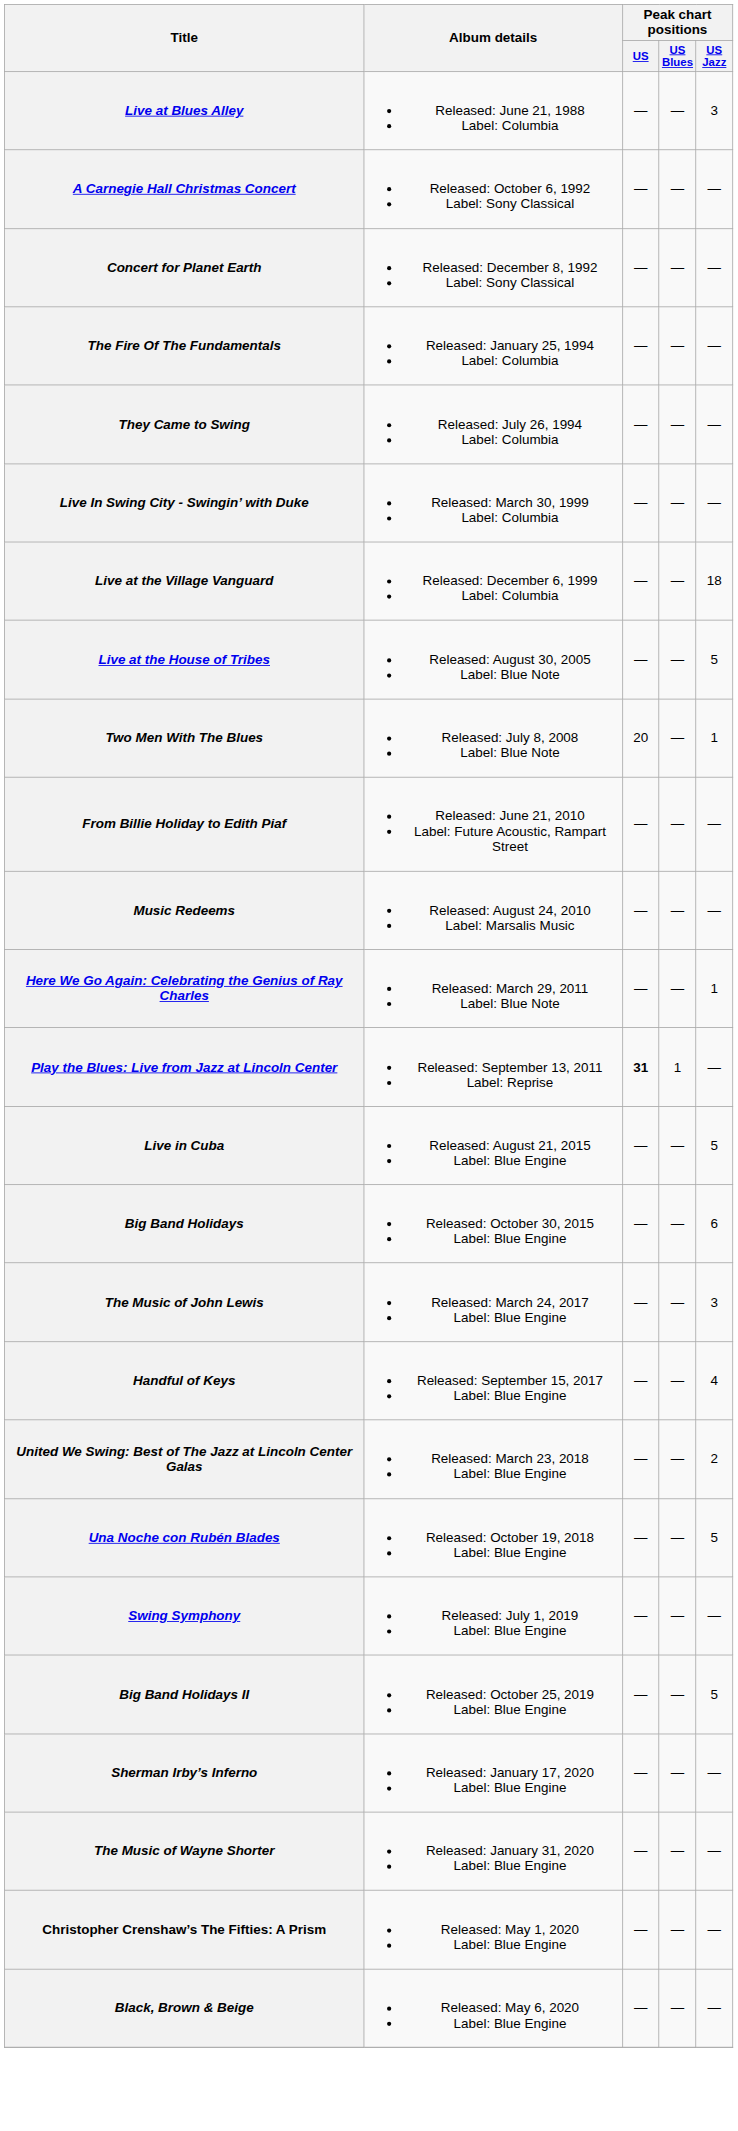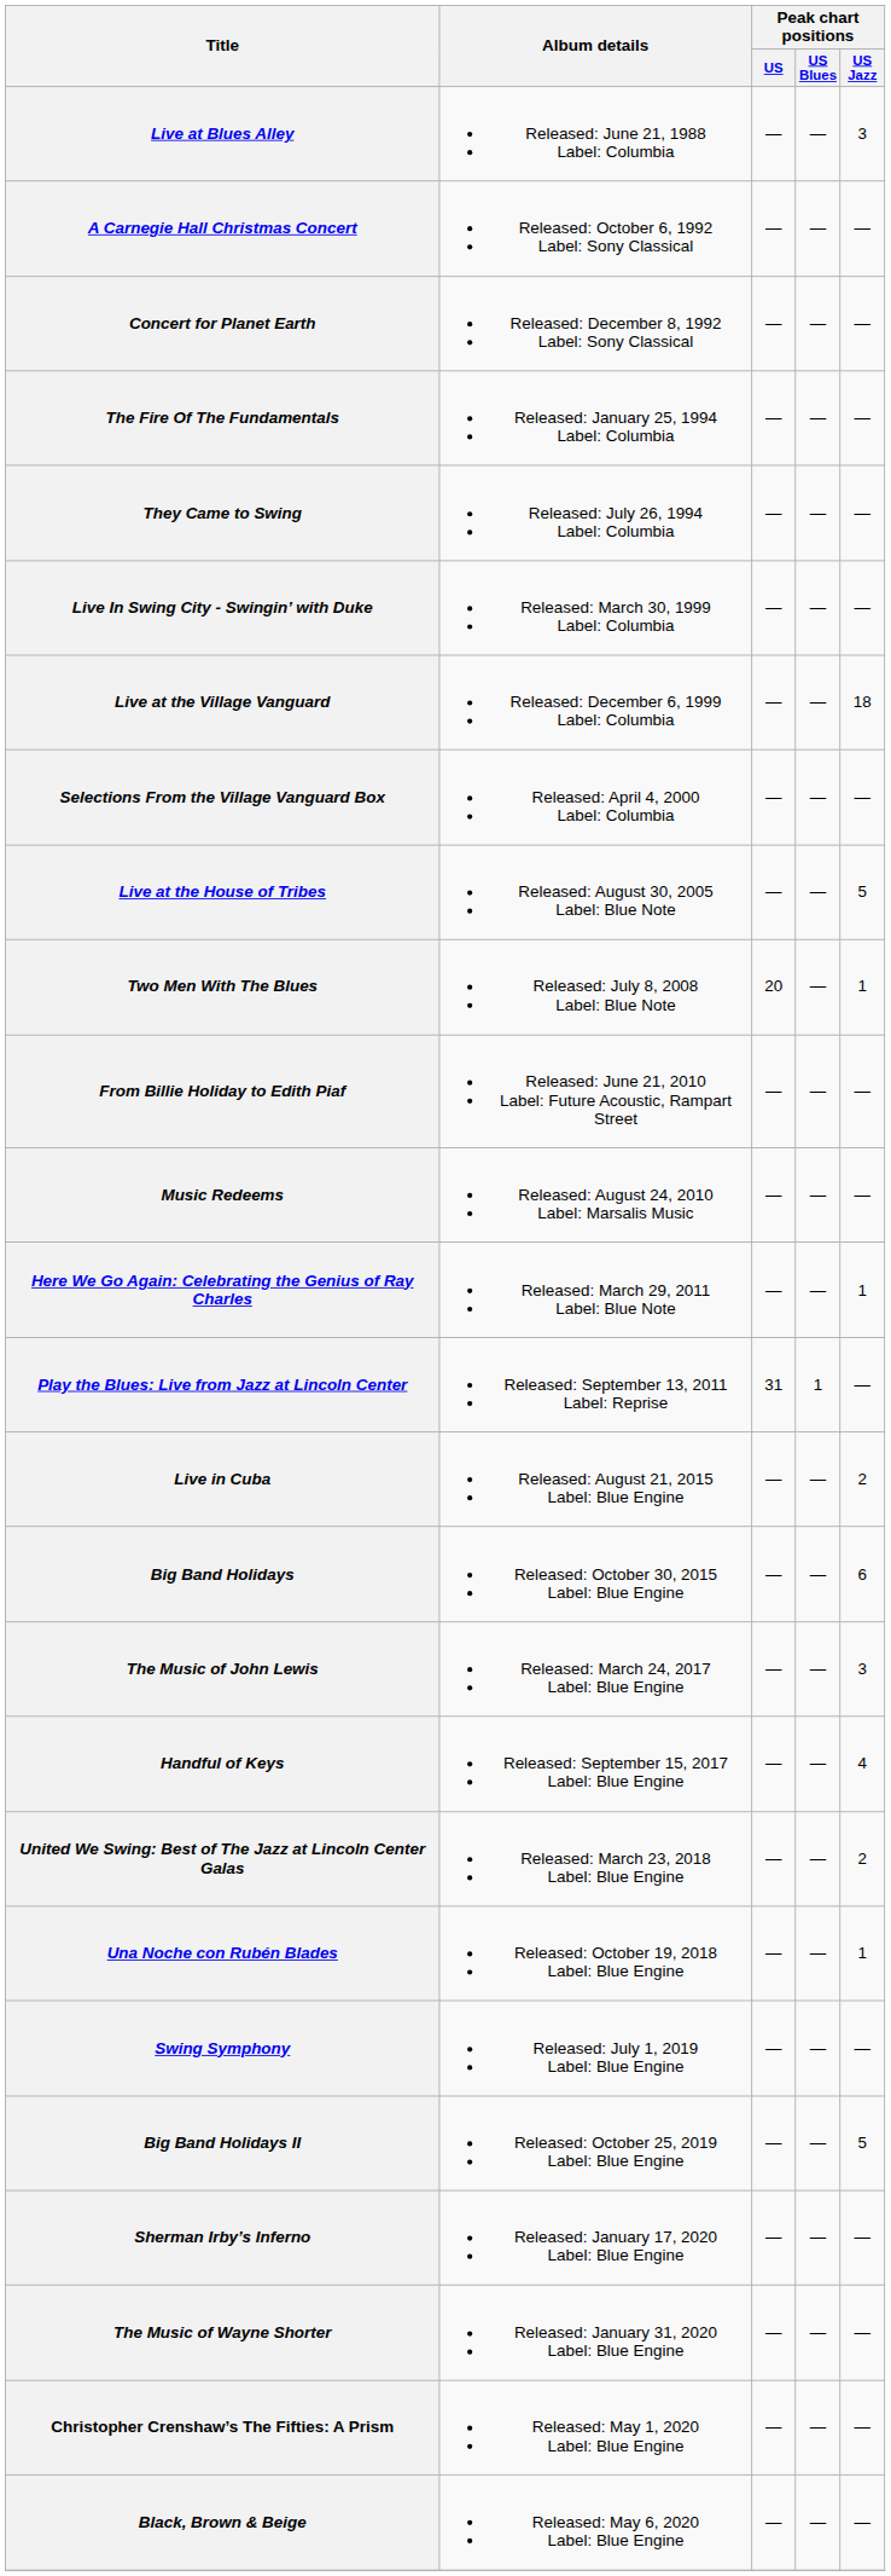+ row: Selections From the Village Vanguard Box | Released: April 4, 2000 Label: Columbia | — | — | —
Play the Blues: Live from Jazz at Lincoln Center | Peak chart positions / US: bold -> normal
Live in Cuba | Peak chart positions / US Jazz: 5 -> 2
Una Noche con Rubén Blades | Peak chart positions / US Jazz: 5 -> 1
